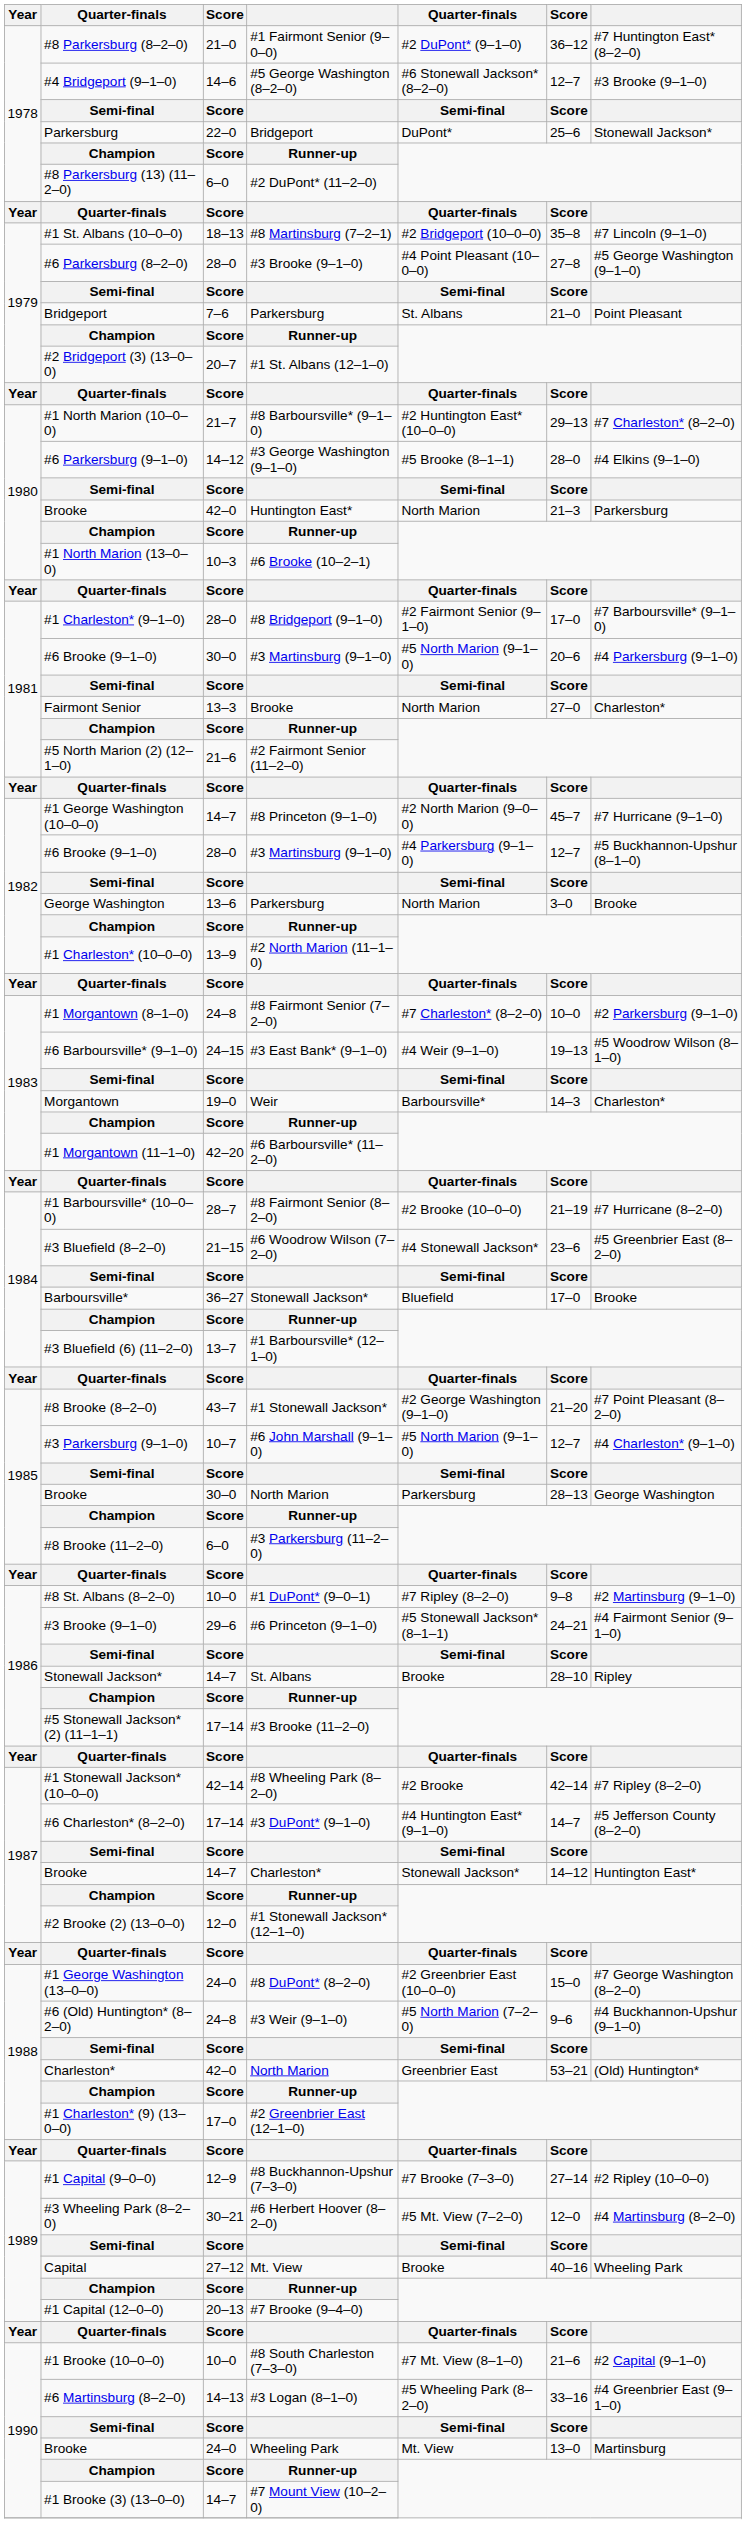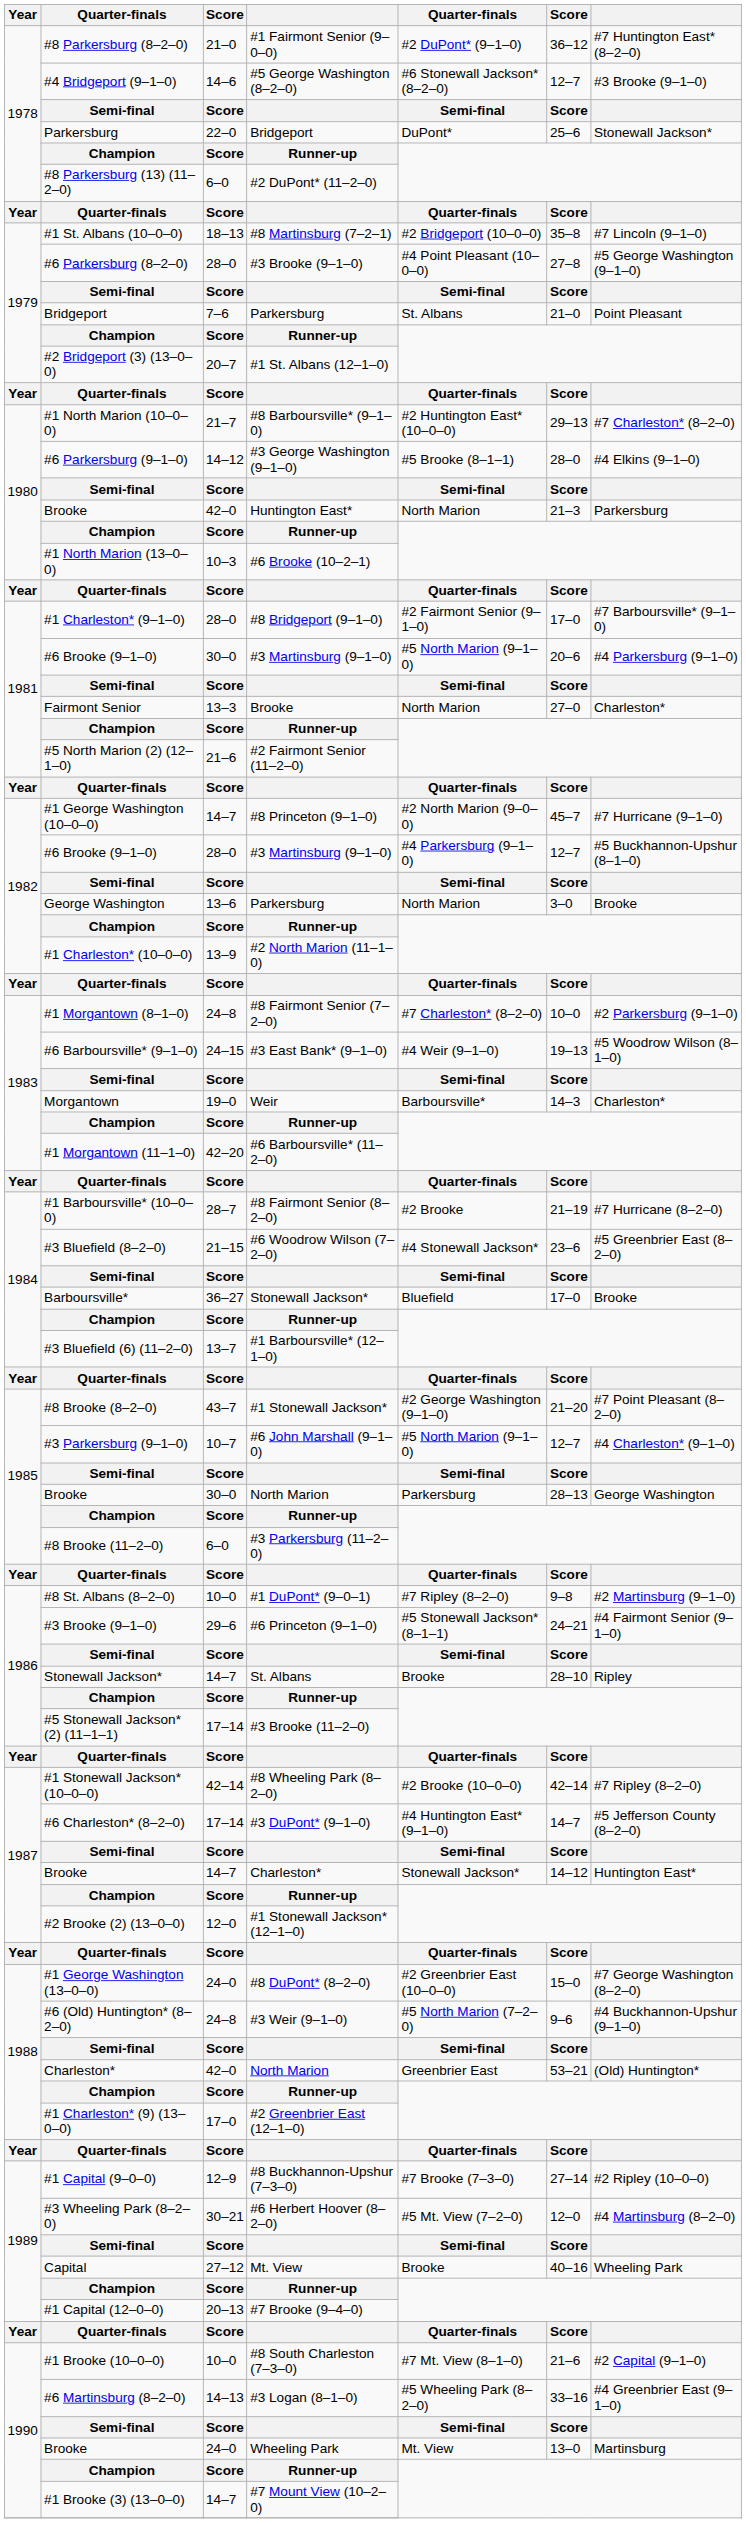#8 Fairmont Senior (8–2–0) | column 5: #2 Brooke (10–0–0) -> #2 Brooke
#8 Wheeling Park (8–2–0) | column 5: #2 Brooke -> #2 Brooke (10–0–0)
